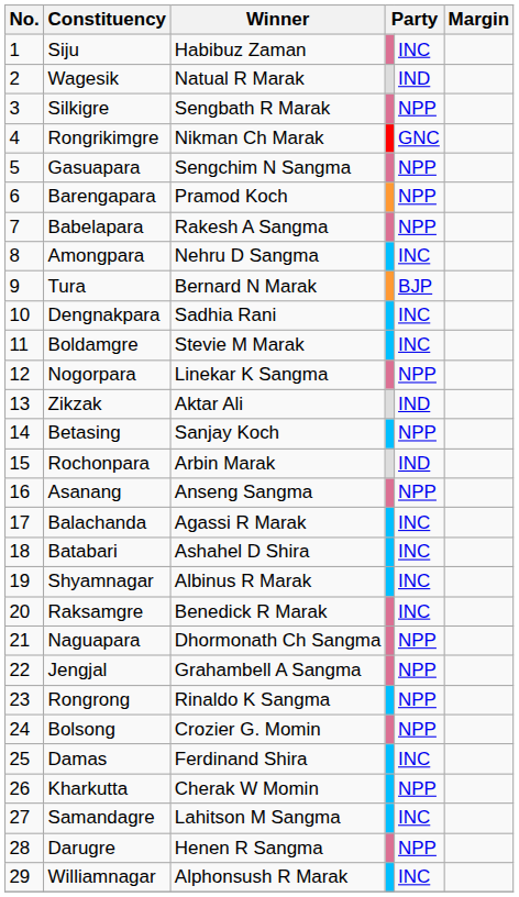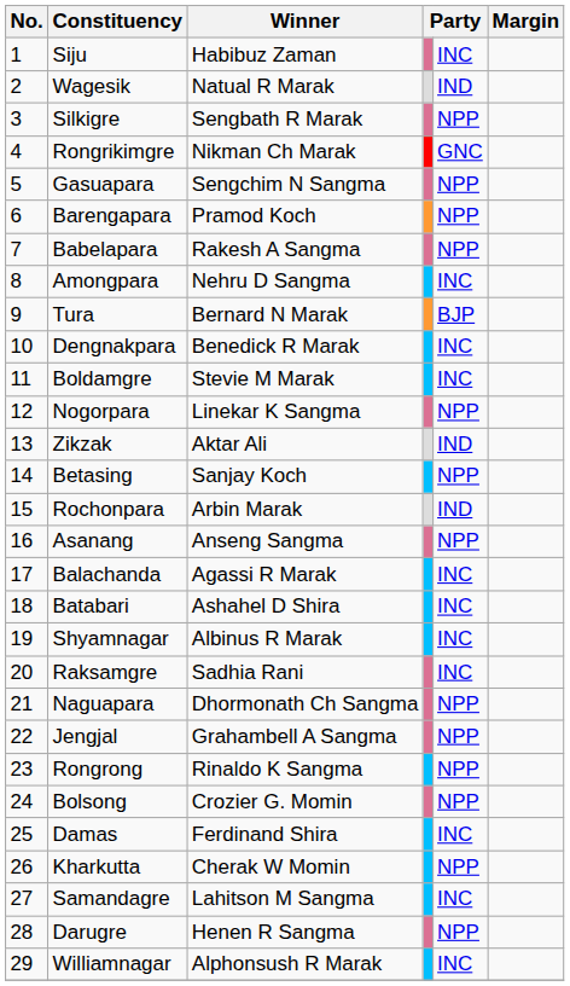Dengnakpara | Winner: Sadhia Rani -> Benedick R Marak
Raksamgre | Winner: Benedick R Marak -> Sadhia Rani
